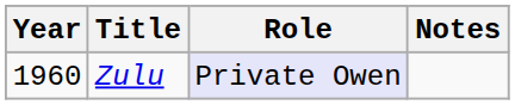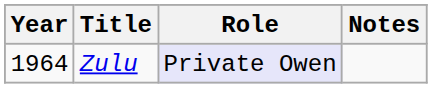Zulu | Year: 1960 -> 1964
